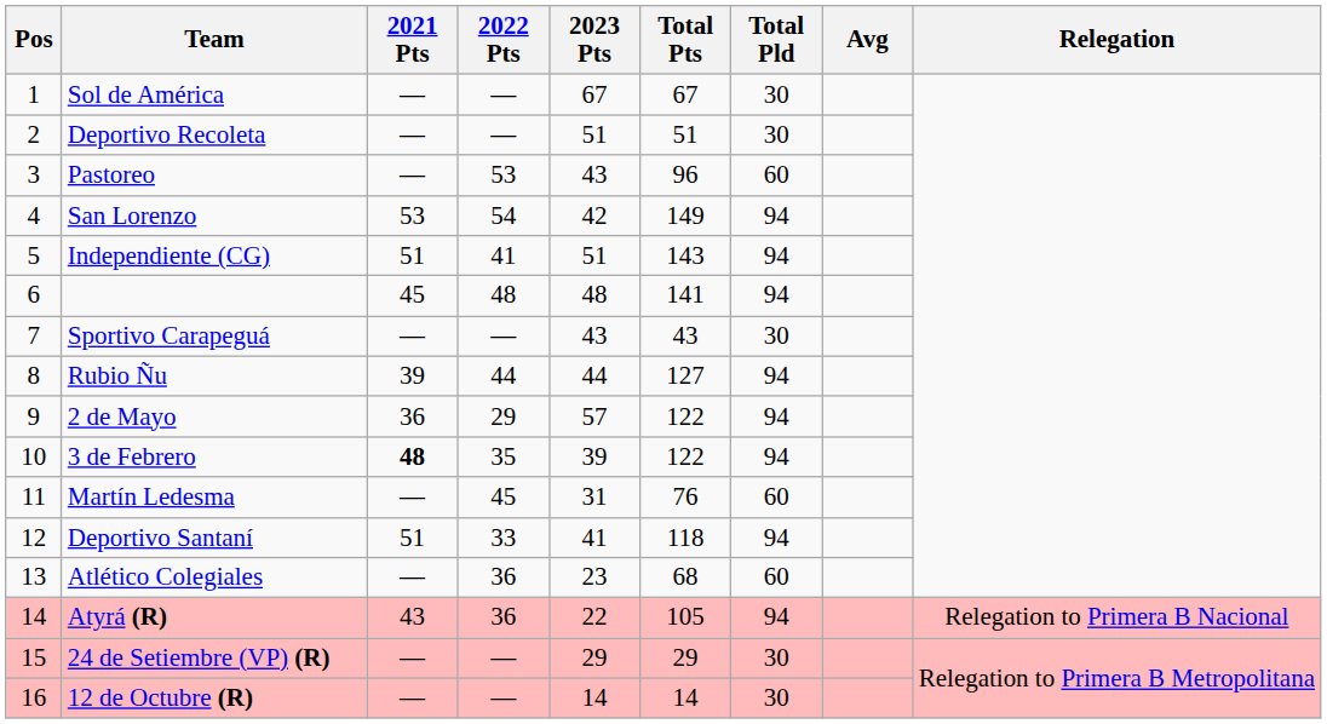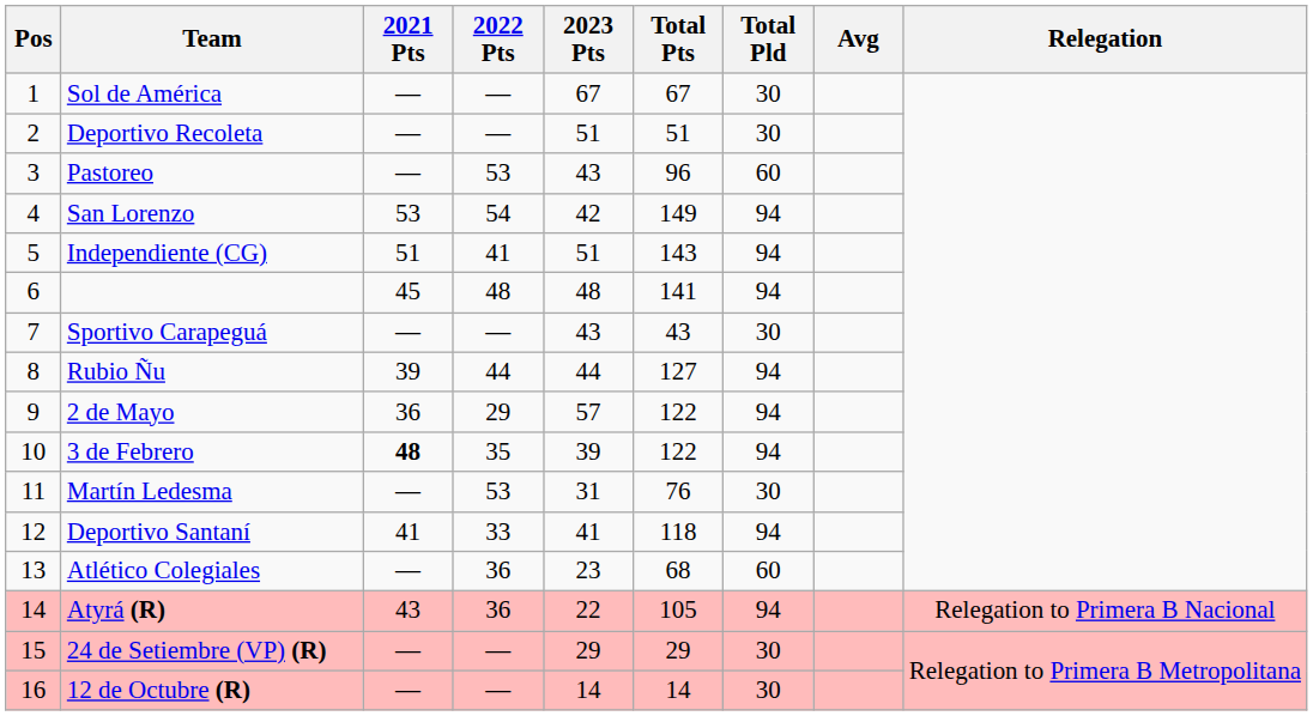Martín Ledesma | 2022 Pts: 45 -> 53
Martín Ledesma | Total Pld: 60 -> 30
Deportivo Santaní | 2021 Pts: 51 -> 41
